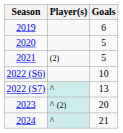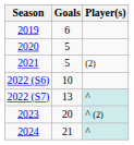columns swapped: Player(s) <-> Goals
